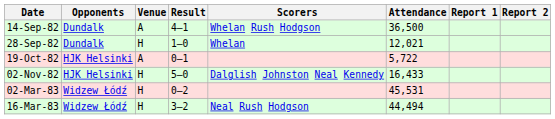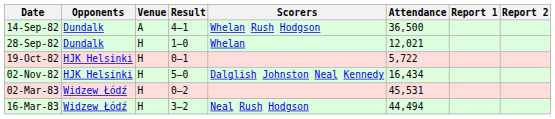19-Oct-82 | Venue: A -> H
02-Nov-82 | Attendance: 16,433 -> 16,434
